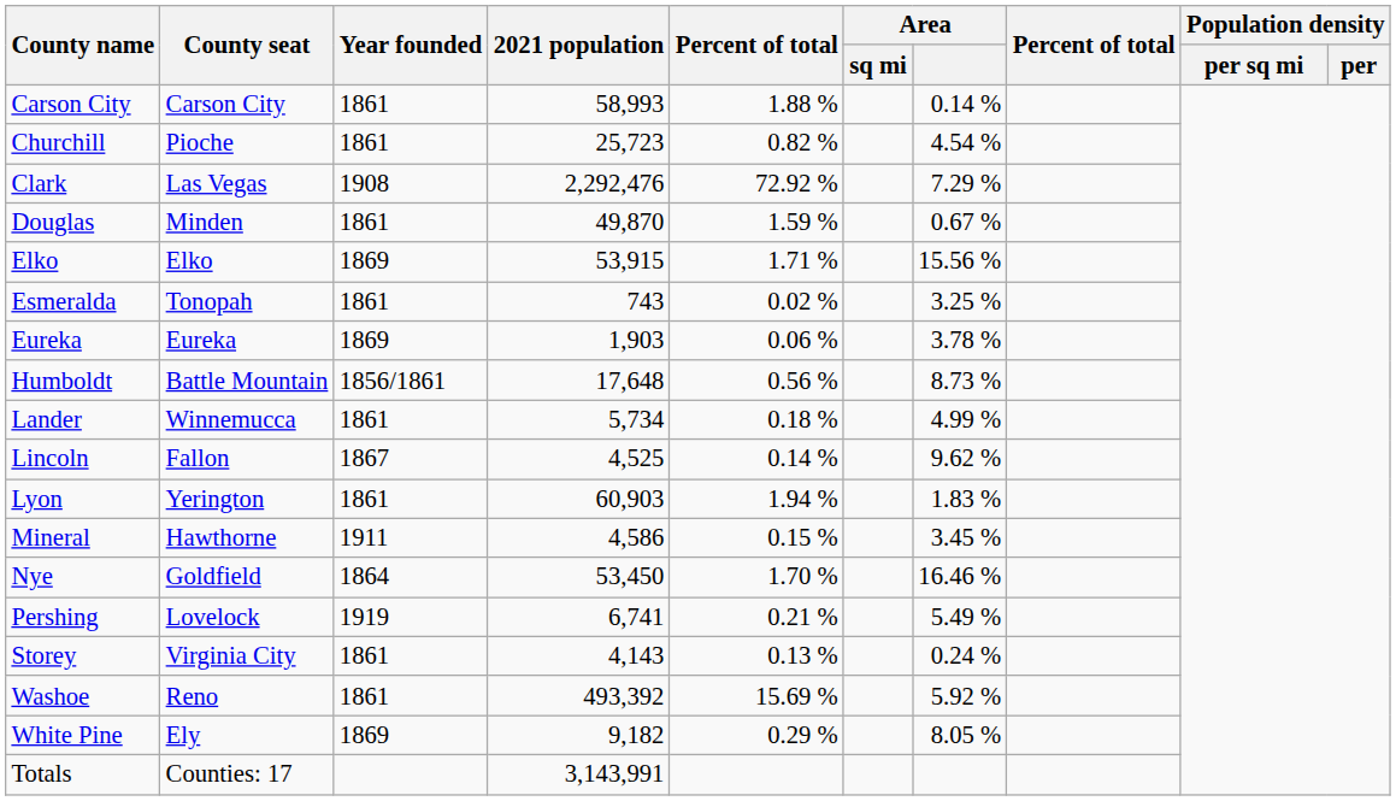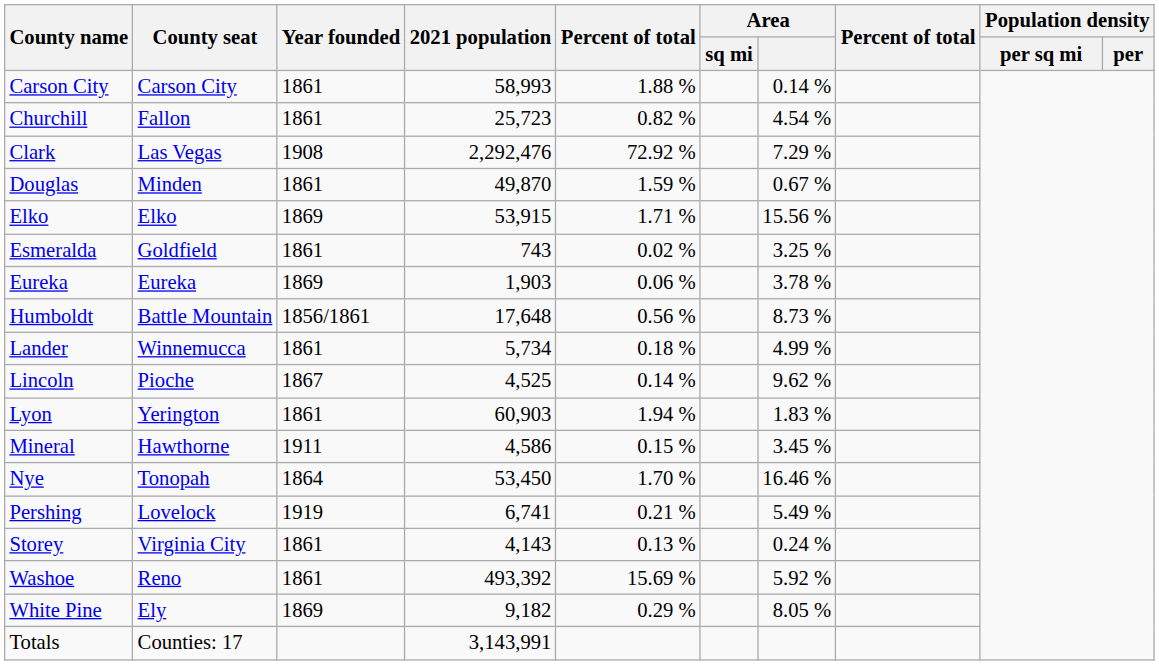Churchill | County seat: Pioche -> Fallon
Esmeralda | County seat: Tonopah -> Goldfield
Lincoln | County seat: Fallon -> Pioche
Nye | County seat: Goldfield -> Tonopah
